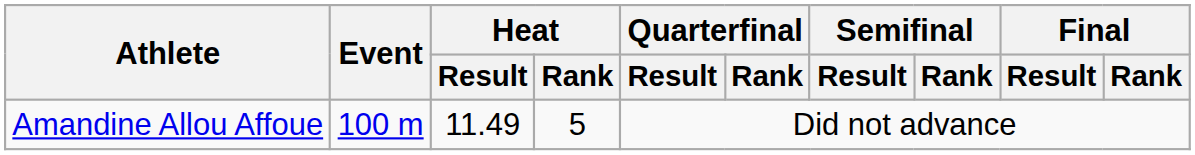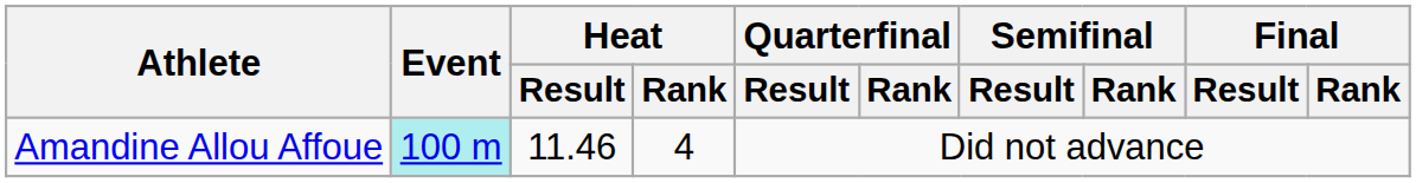Amandine Allou Affoue | Event: no background -> paleturquoise background
Amandine Allou Affoue | Heat / Result: 11.49 -> 11.46
Amandine Allou Affoue | Heat / Rank: 5 -> 4
